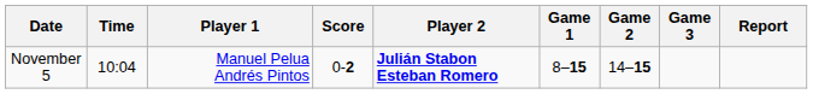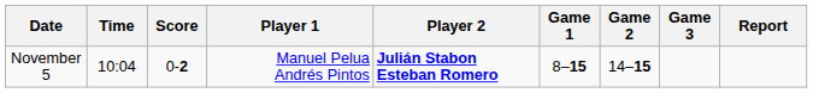columns swapped: Player 1 <-> Score
